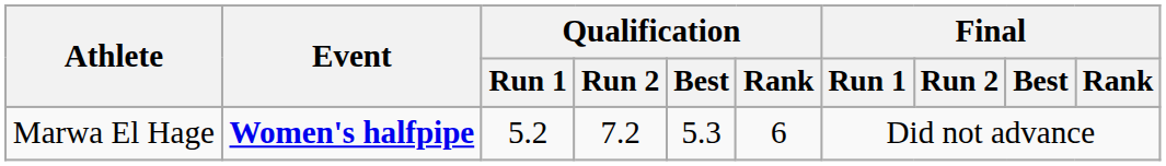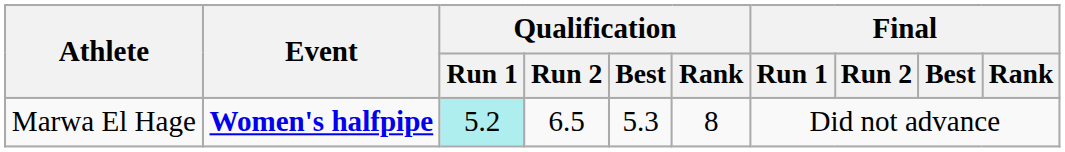Marwa El Hage | Qualification / Run 1: no background -> paleturquoise background
Marwa El Hage | Qualification / Run 2: 7.2 -> 6.5
Marwa El Hage | Qualification / Rank: 6 -> 8
